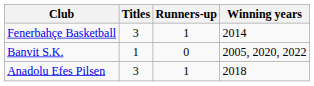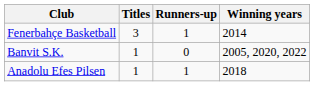Anadolu Efes Pilsen | Titles: 3 -> 1
